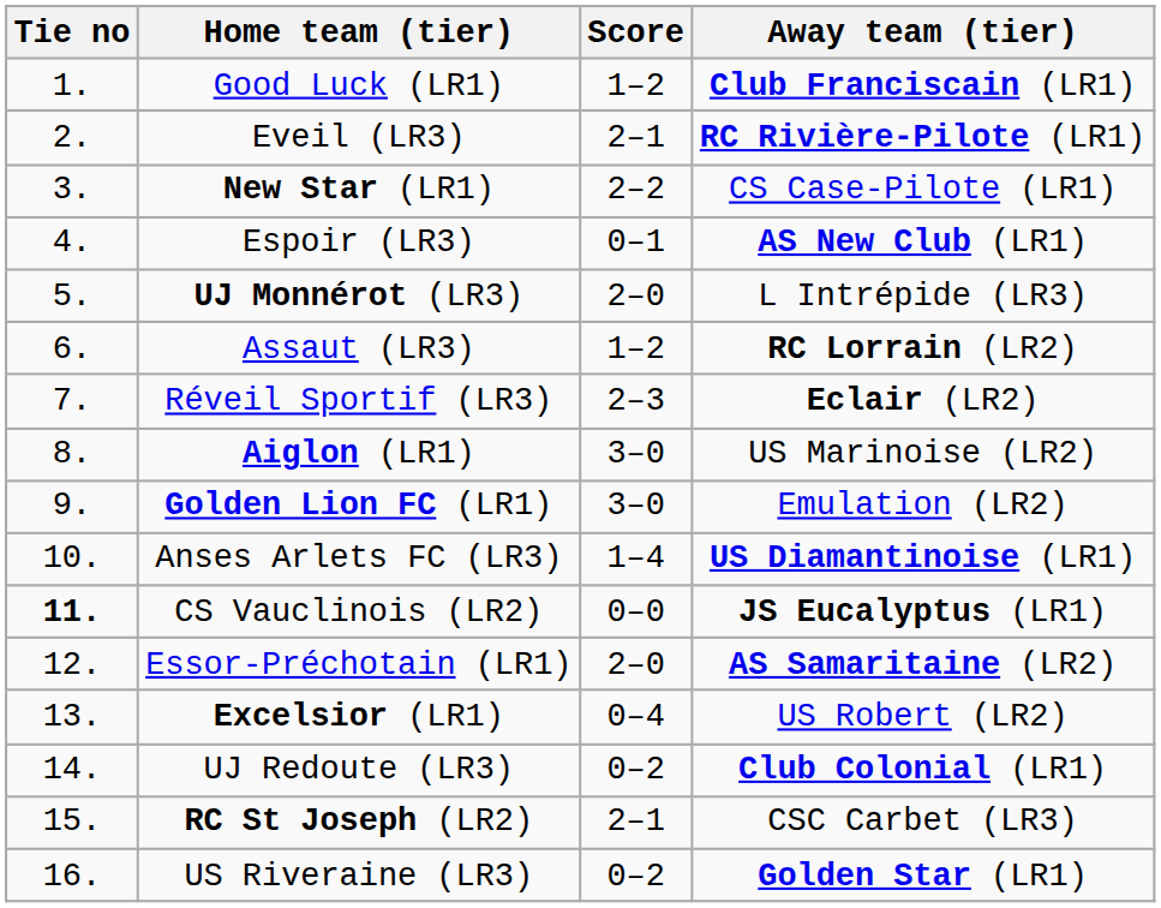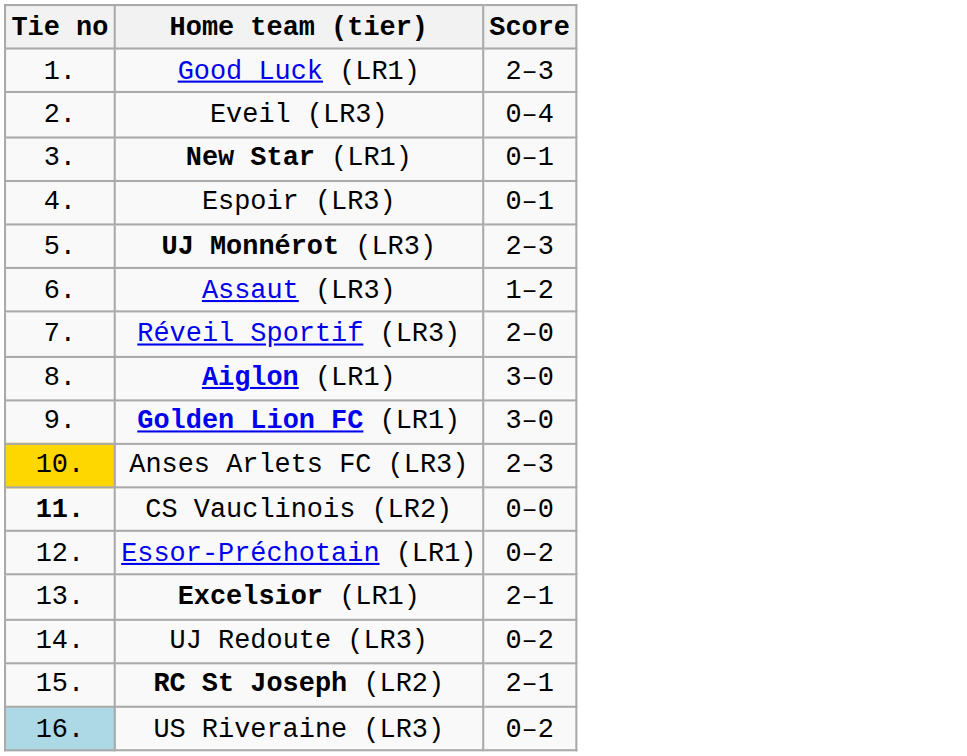- column: Away team (tier) | Club Franciscain (LR1) | RC Rivière-Pilote (LR1) | CS Case-Pilote (LR1) | AS New Club (LR1) | L Intrépide (LR3) | RC Lorrain (LR2) | Eclair (LR2) | US Marinoise (LR2) | Emulation (LR2) | US Diamantinoise (LR1) | JS Eucalyptus (LR1) | AS Samaritaine (LR2) | US Robert (LR2) | Club Colonial (LR1) | CSC Carbet (LR3) | Golden Star (LR1)
Good Luck (LR1) | Score: 1–2 -> 2–3
Eveil (LR3) | Score: 2–1 -> 0–4
New Star (LR1) | Score: 2–2 -> 0–1
UJ Monnérot (LR3) | Score: 2–0 -> 2–3
Réveil Sportif (LR3) | Score: 2–3 -> 2–0
Anses Arlets FC (LR3) | Tie no: no background -> gold background
Anses Arlets FC (LR3) | Score: 1–4 -> 2–3
Essor-Préchotain (LR1) | Score: 2–0 -> 0–2
Excelsior (LR1) | Score: 0–4 -> 2–1
US Riveraine (LR3) | Tie no: no background -> lightblue background
